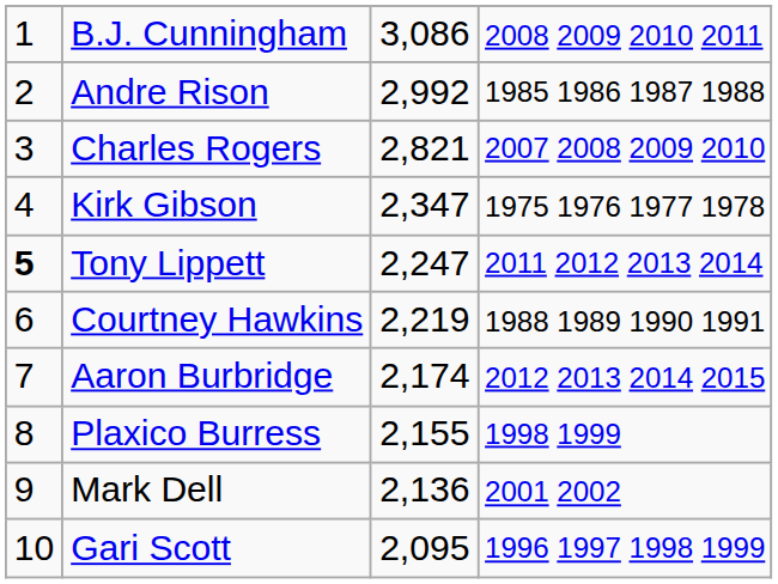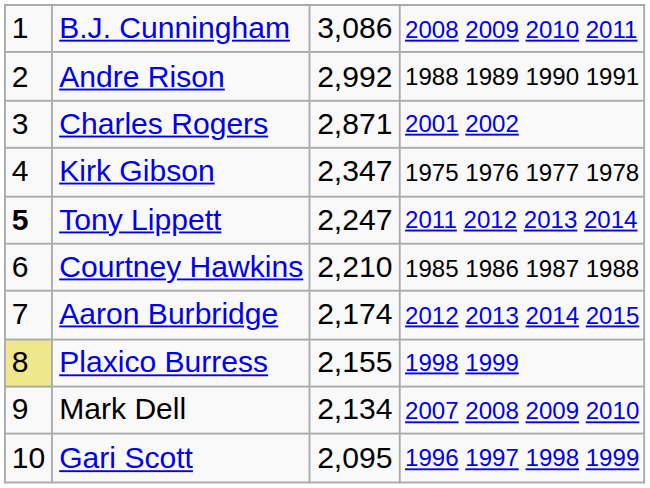Andre Rison | column 4: 1985 1986 1987 1988 -> 1988 1989 1990 1991
Charles Rogers | column 3: 2,821 -> 2,871
Charles Rogers | column 4: 2007 2008 2009 2010 -> 2001 2002
Courtney Hawkins | column 3: 2,219 -> 2,210
Courtney Hawkins | column 4: 1988 1989 1990 1991 -> 1985 1986 1987 1988
Plaxico Burress | column 1: no background -> khaki background
Mark Dell | column 3: 2,136 -> 2,134
Mark Dell | column 4: 2001 2002 -> 2007 2008 2009 2010
